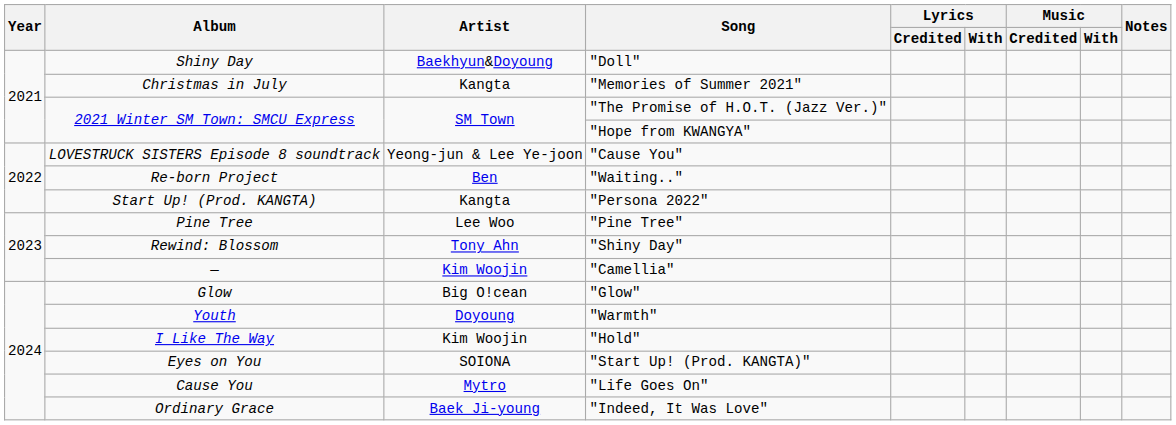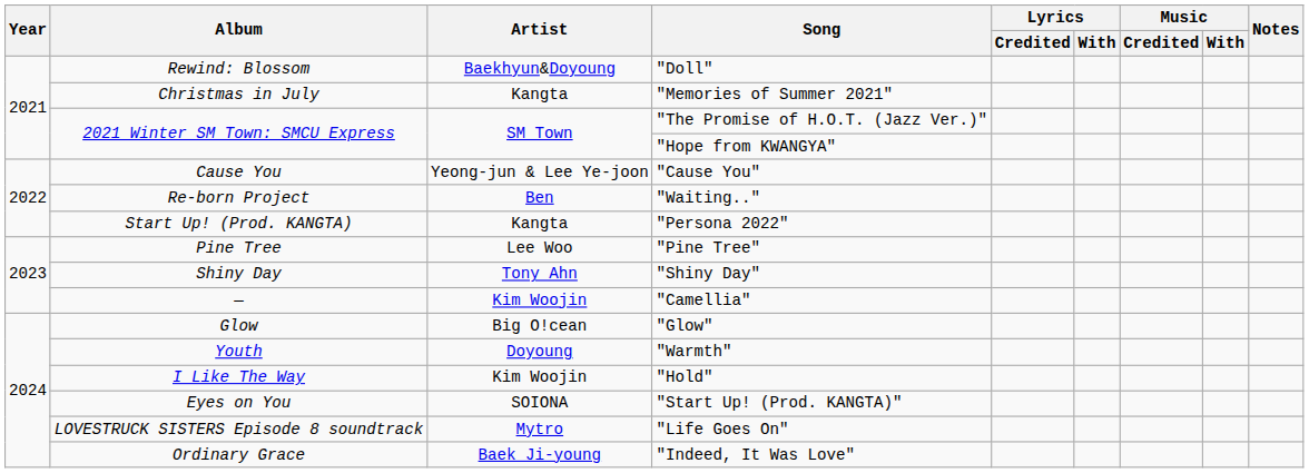"Doll" | Album: Shiny Day -> Rewind: Blossom
"Cause You" | Album: LOVESTRUCK SISTERS Episode 8 soundtrack -> Cause You
"Shiny Day" | Album: Rewind: Blossom -> Shiny Day
"Life Goes On" | Album: Cause You -> LOVESTRUCK SISTERS Episode 8 soundtrack
